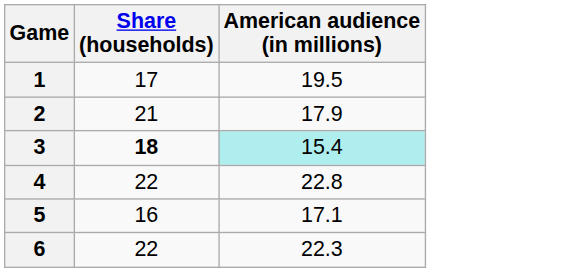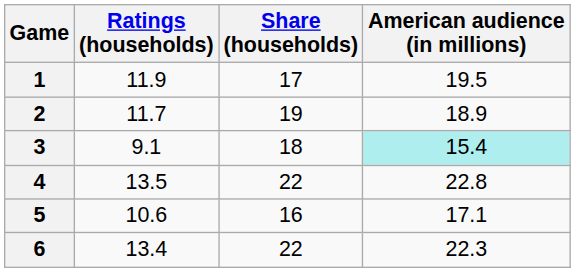+ column: Ratings (households) | 11.9 | 11.7 | 9.1 | 13.5 | 10.6 | 13.4
2 | Share (households): 21 -> 19
2 | American audience (in millions): 17.9 -> 18.9
3 | Share (households): bold -> normal
